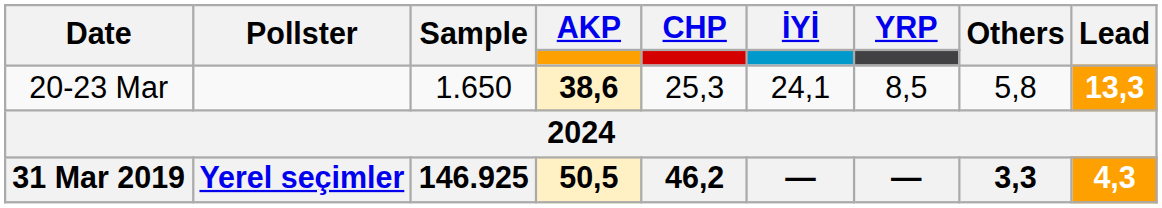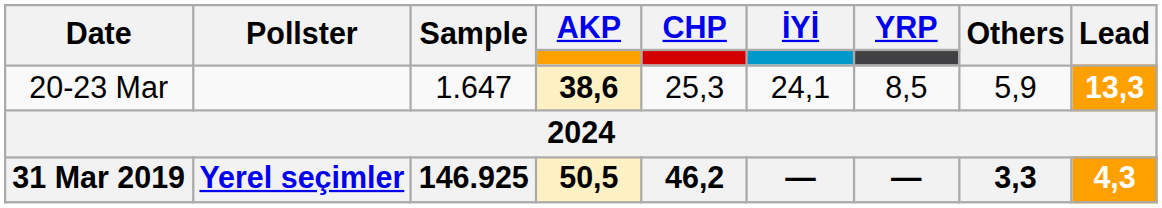20-23 Mar | Sample: 1.650 -> 1.647
20-23 Mar | Others: 5,8 -> 5,9
